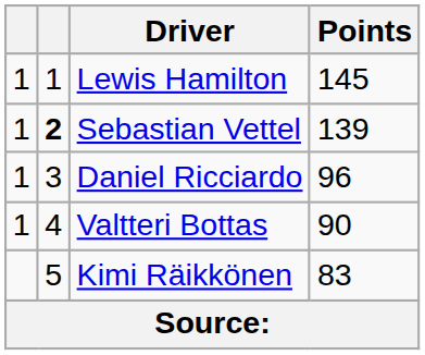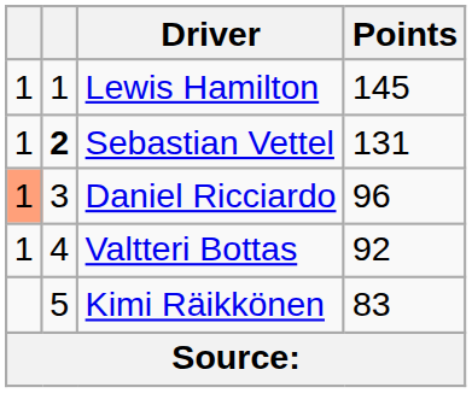Sebastian Vettel | Points: 139 -> 131
Daniel Ricciardo | column 1: no background -> lightsalmon background
Valtteri Bottas | Points: 90 -> 92
